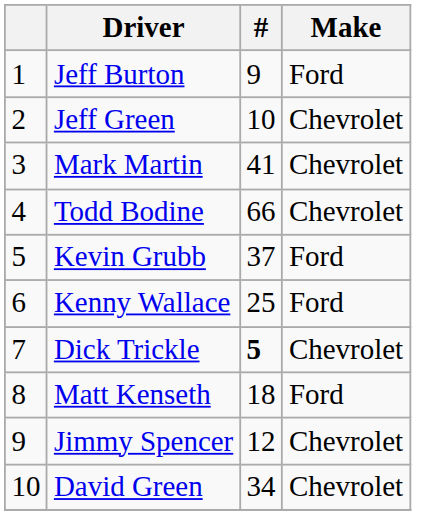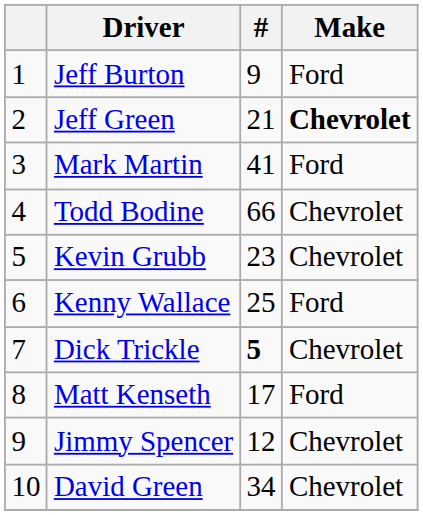Jeff Green | #: 10 -> 21
Jeff Green | Make: normal -> bold
Mark Martin | Make: Chevrolet -> Ford
Kevin Grubb | #: 37 -> 23
Kevin Grubb | Make: Ford -> Chevrolet
Matt Kenseth | #: 18 -> 17
